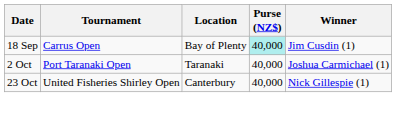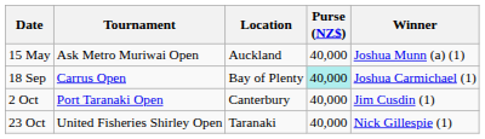+ row: 15 May | Ask Metro Muriwai Open | Auckland | 40,000 | Joshua Munn (a) (1)
18 Sep | Winner: Jim Cusdin (1) -> Joshua Carmichael (1)
2 Oct | Location: Taranaki -> Canterbury
2 Oct | Winner: Joshua Carmichael (1) -> Jim Cusdin (1)
23 Oct | Location: Canterbury -> Taranaki
